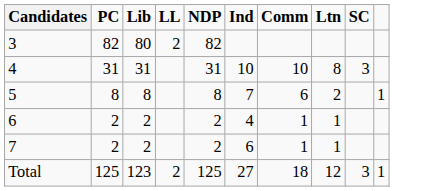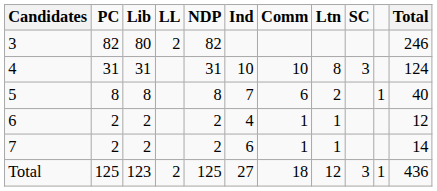+ column: Total | 246 | 124 | 40 | 12 | 14 | 436
